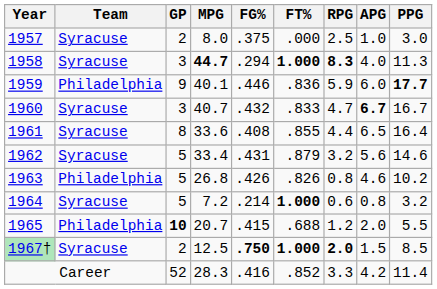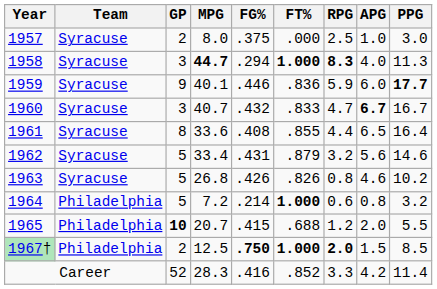1959 | Team: Philadelphia -> Syracuse
1963 | Team: Philadelphia -> Syracuse
1964 | Team: Syracuse -> Philadelphia
1967† | Team: Syracuse -> Philadelphia
